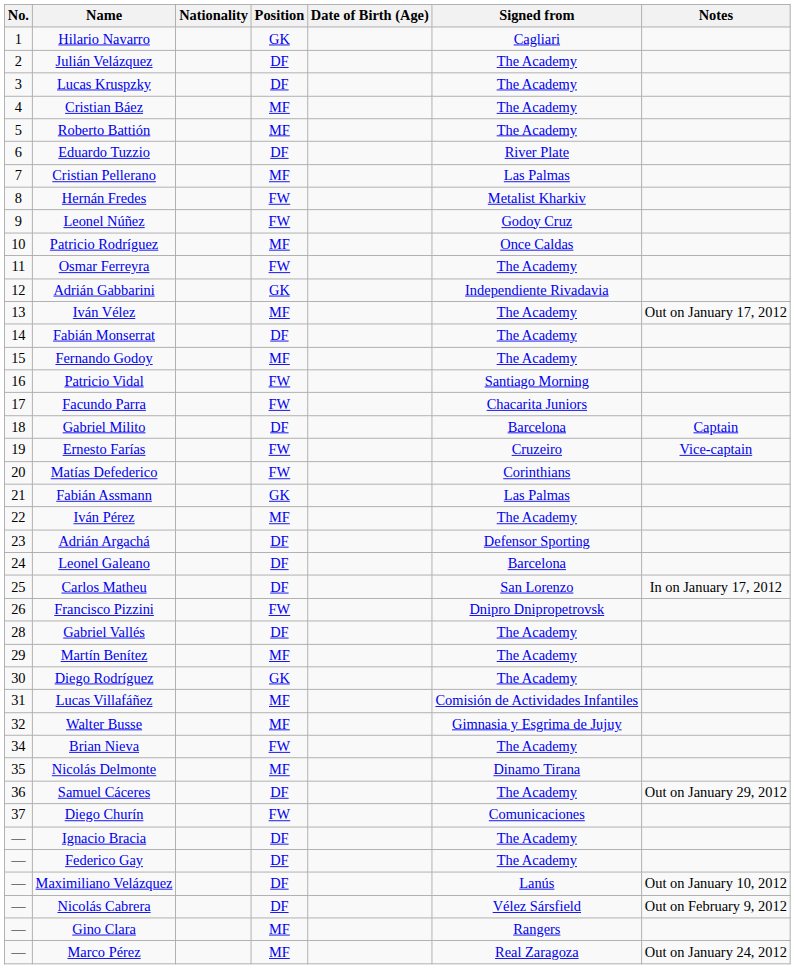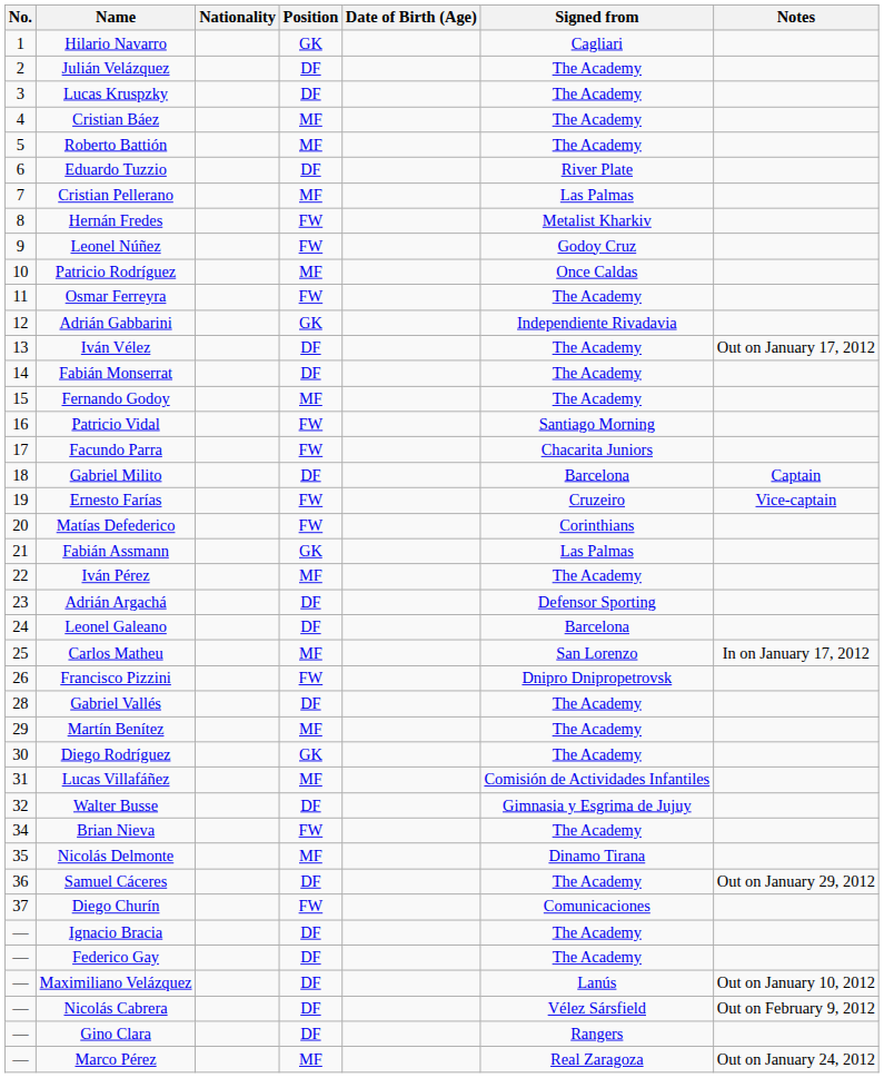Iván Vélez | Position: MF -> DF
Carlos Matheu | Position: DF -> MF
Walter Busse | Position: MF -> DF
Gino Clara | Position: MF -> DF
